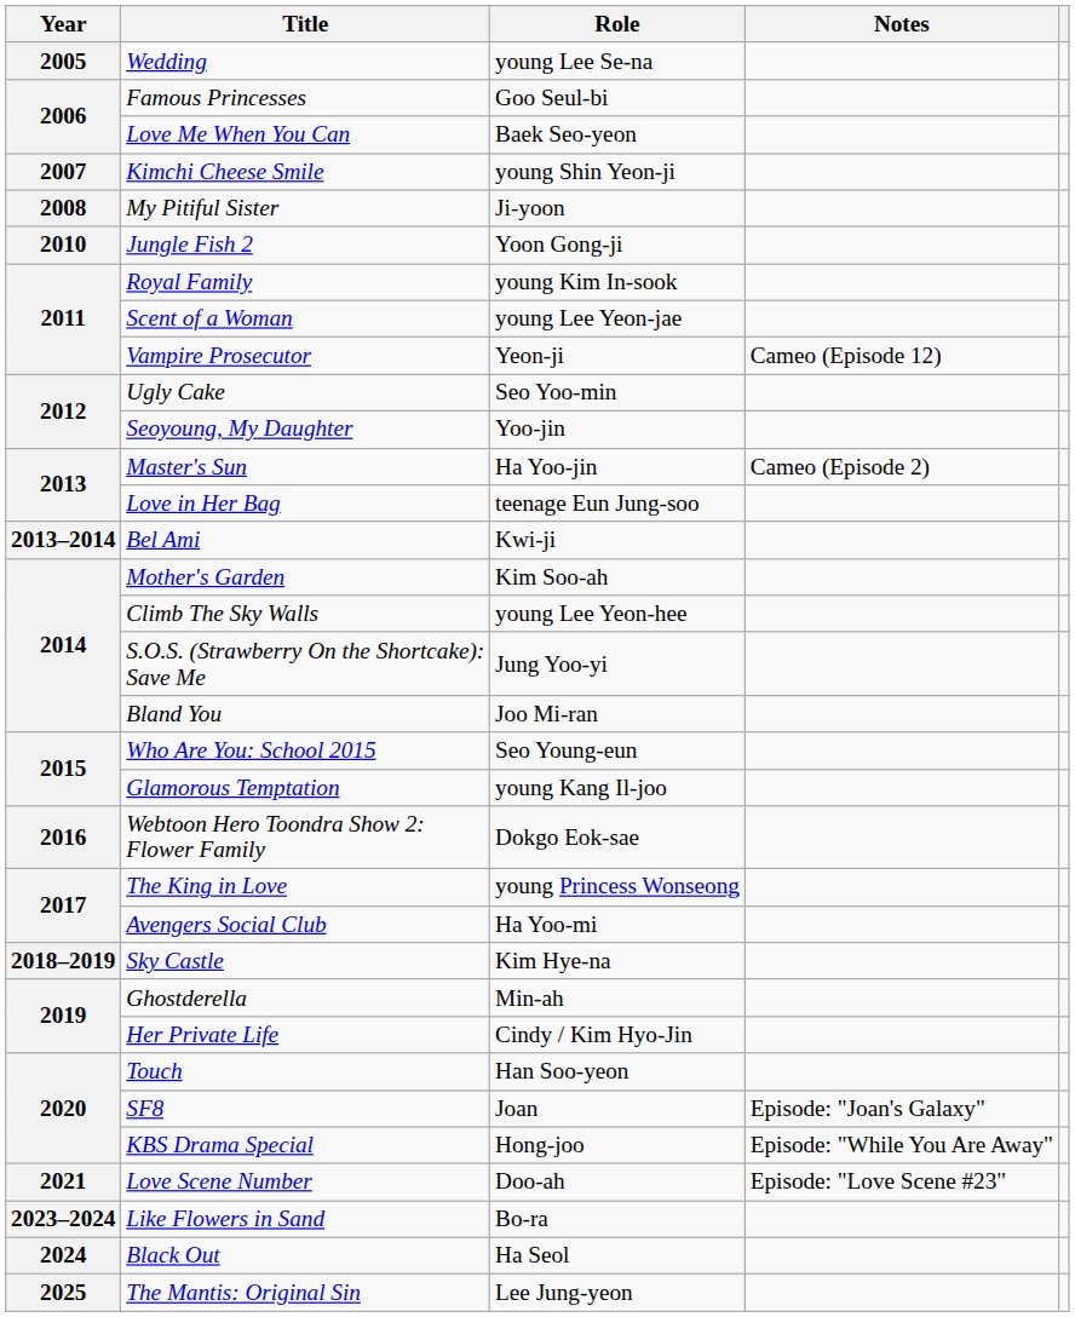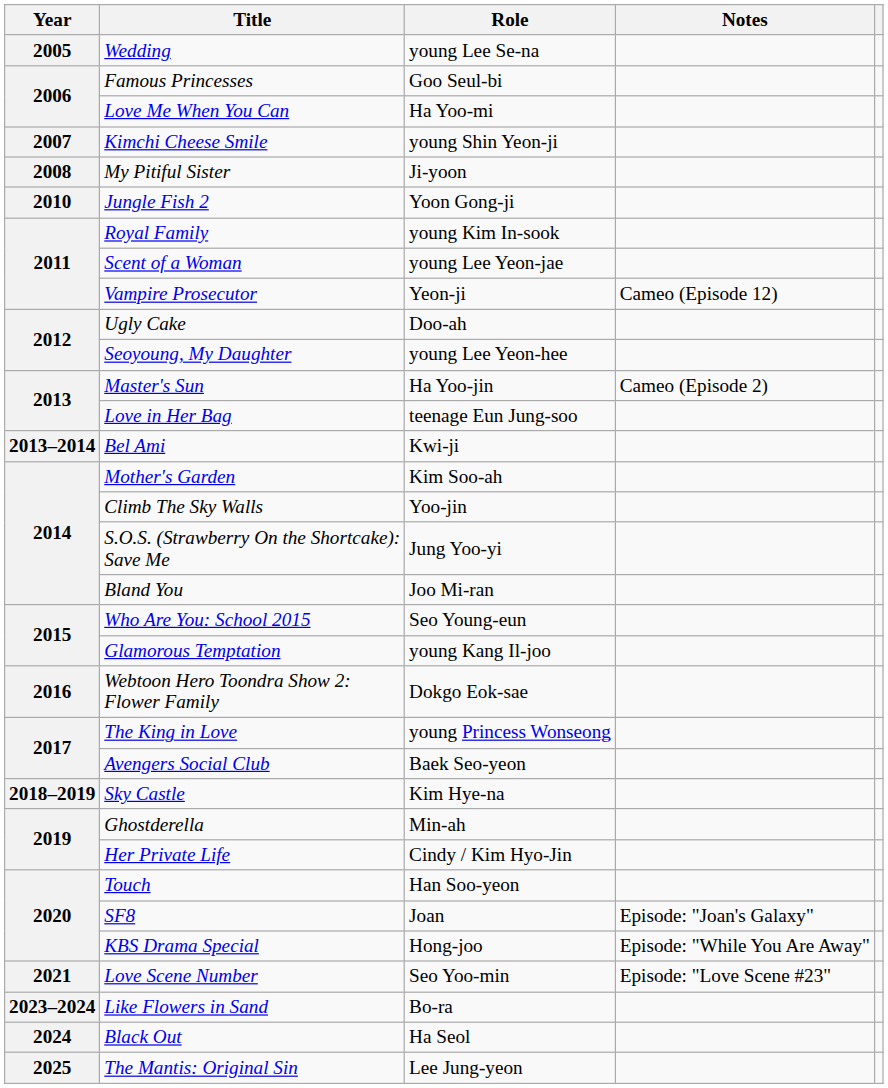Love Me When You Can | Role: Baek Seo-yeon -> Ha Yoo-mi
Ugly Cake | Role: Seo Yoo-min -> Doo-ah
Seoyoung, My Daughter | Role: Yoo-jin -> young Lee Yeon-hee
Climb The Sky Walls | Role: young Lee Yeon-hee -> Yoo-jin
Avengers Social Club | Role: Ha Yoo-mi -> Baek Seo-yeon
Love Scene Number | Role: Doo-ah -> Seo Yoo-min
